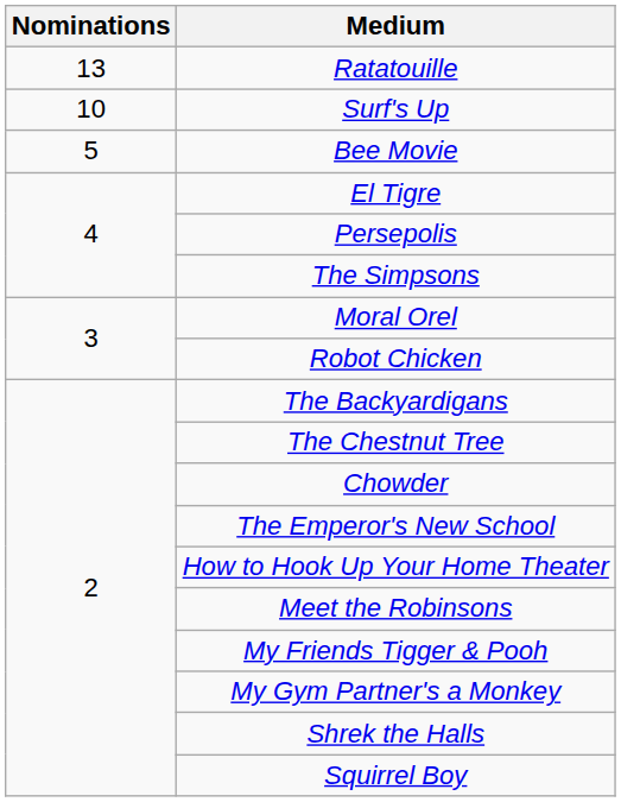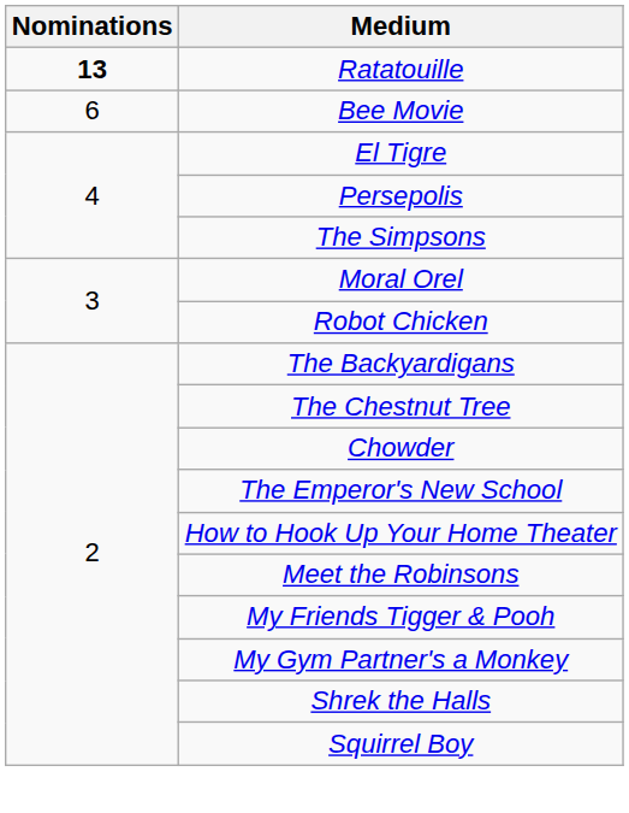Ratatouille | Nominations: normal -> bold
- row: 10 | Surf's Up
Bee Movie | Nominations: 5 -> 6
